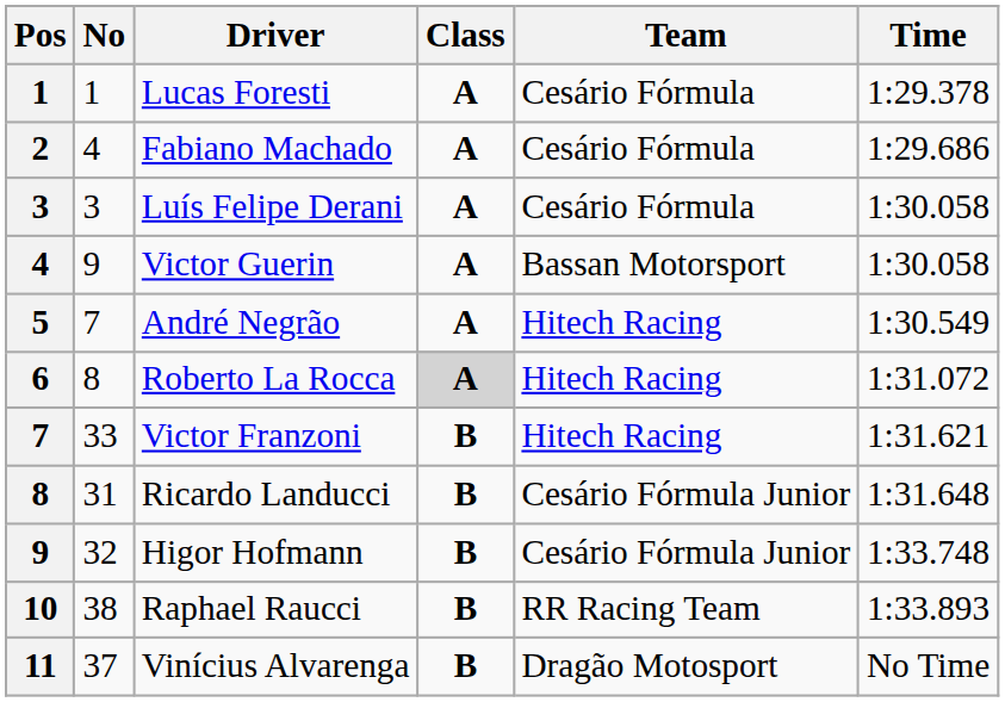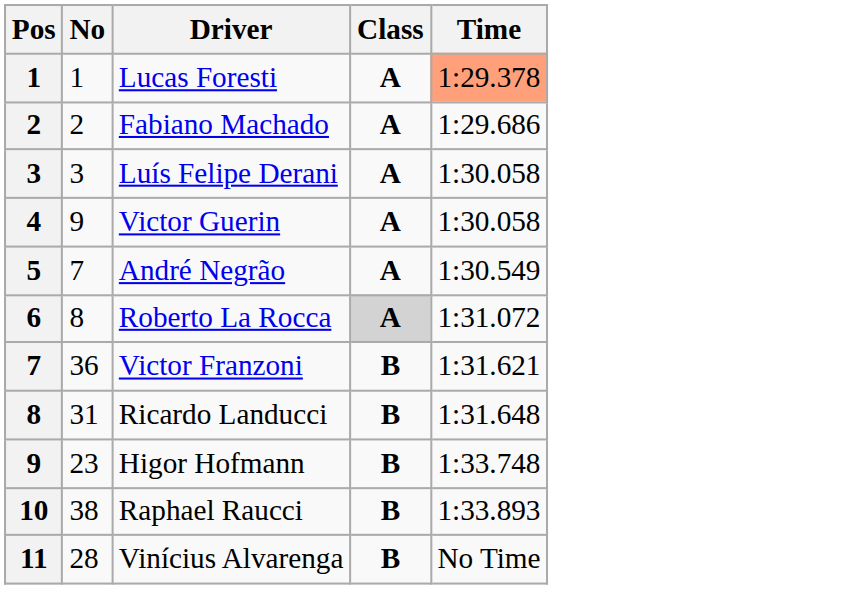- column: Team | Cesário Fórmula | Cesário Fórmula | Cesário Fórmula | Bassan Motorsport | Hitech Racing | Hitech Racing | Hitech Racing | Cesário Fórmula Junior | Cesário Fórmula Junior | RR Racing Team | Dragão Motosport
Lucas Foresti | Time: no background -> lightsalmon background
Fabiano Machado | No: 4 -> 2
Victor Franzoni | No: 33 -> 36
Higor Hofmann | No: 32 -> 23
Vinícius Alvarenga | No: 37 -> 28
